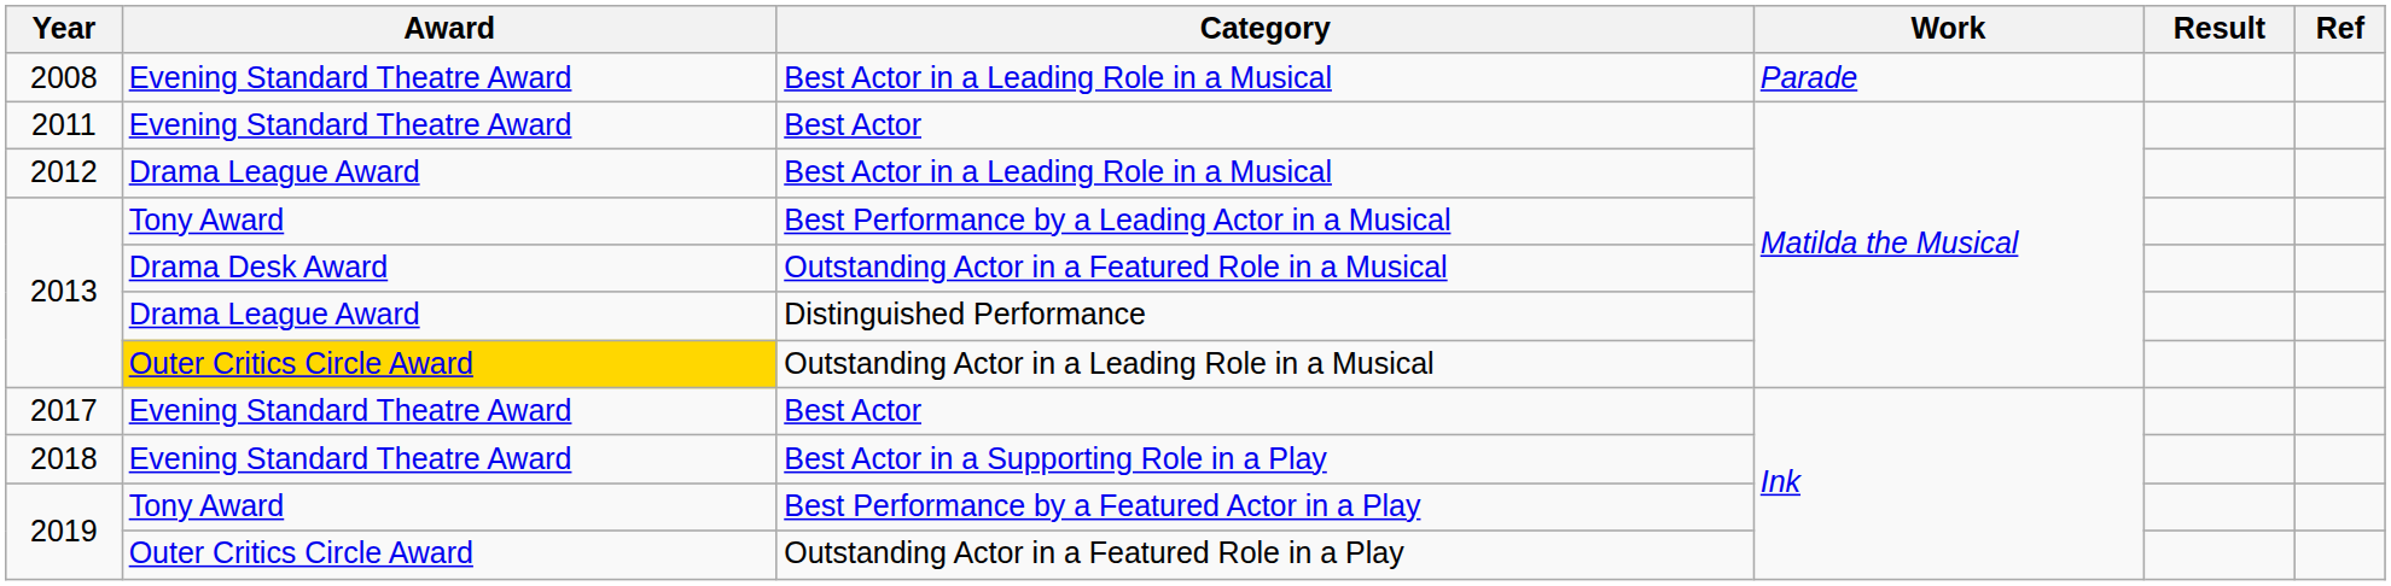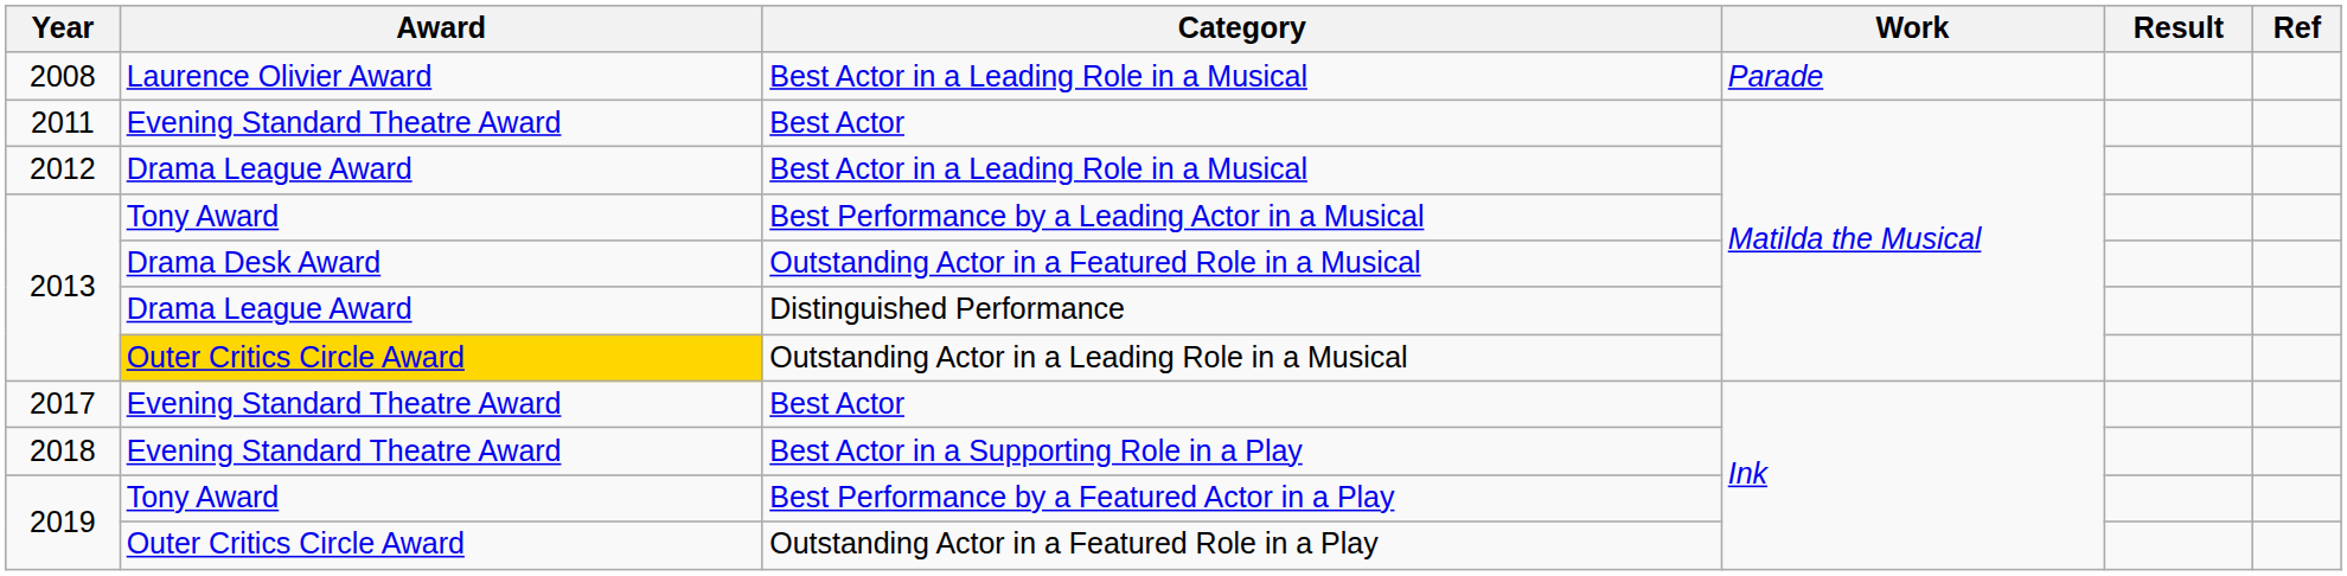2008 / Best Actor in a Leading Role in a Musical | Award: Evening Standard Theatre Award -> Laurence Olivier Award
